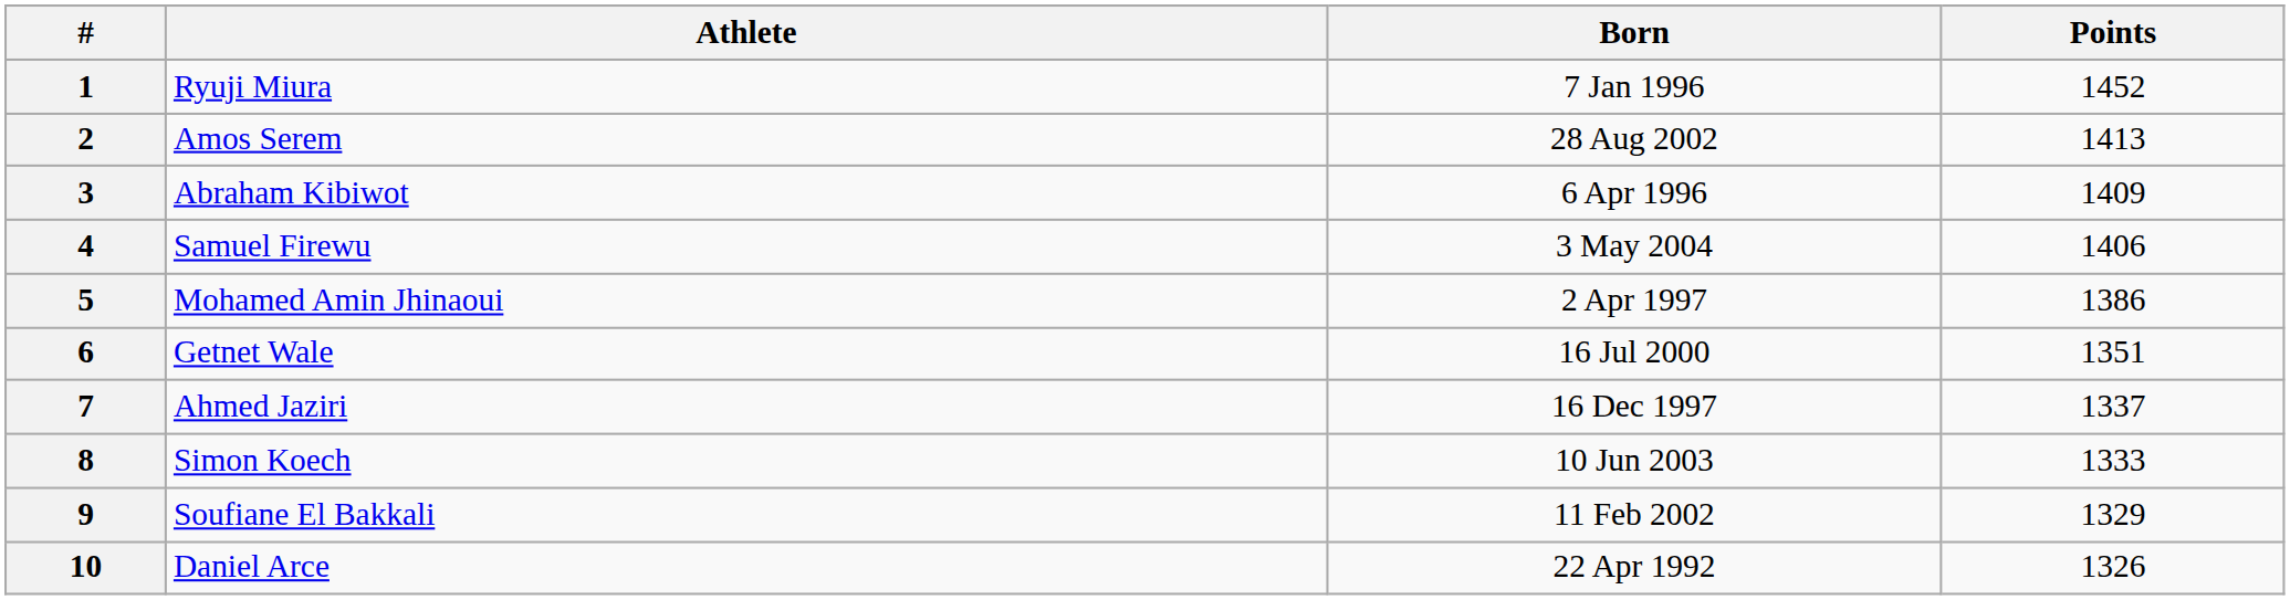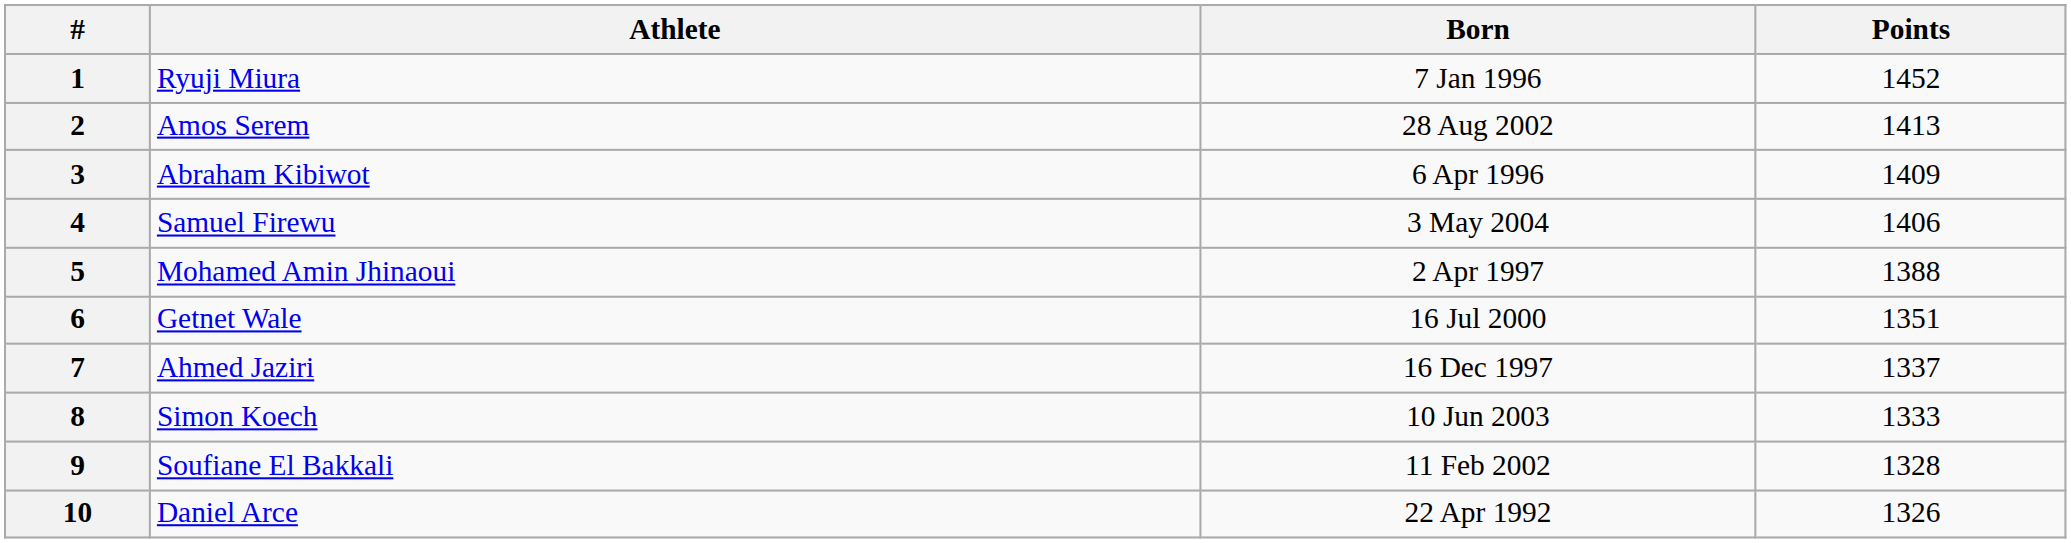5 | Points: 1386 -> 1388
9 | Points: 1329 -> 1328
